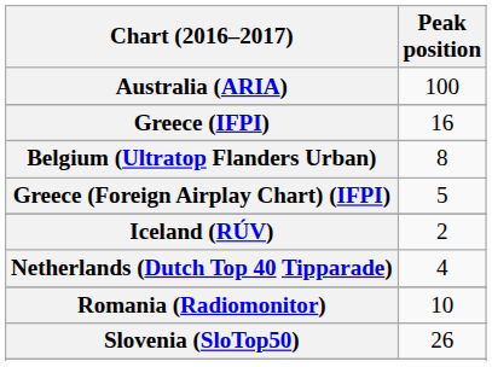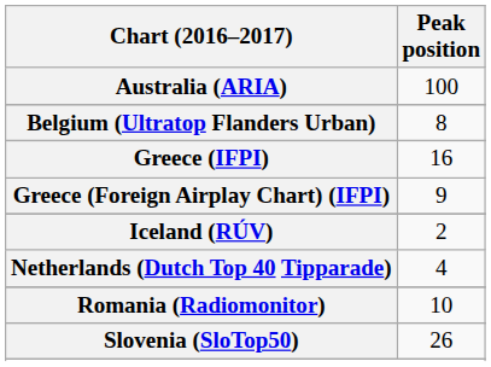rows swapped: Belgium (Ultratop Flanders Urban) <-> Greece (IFPI)
Greece (Foreign Airplay Chart) (IFPI) | Peak position: 5 -> 9
